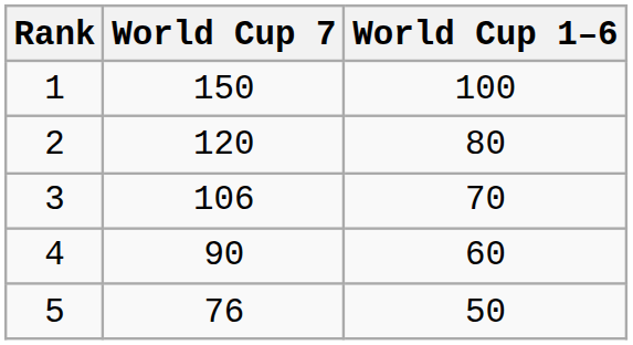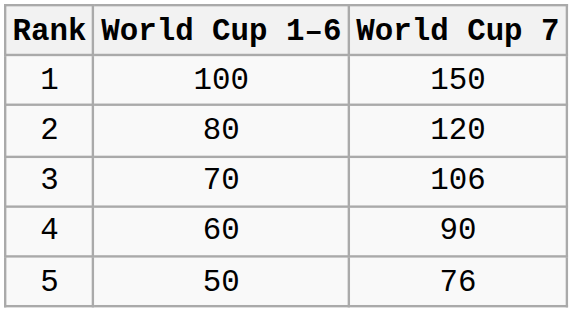columns swapped: World Cup 1–6 <-> World Cup 7
